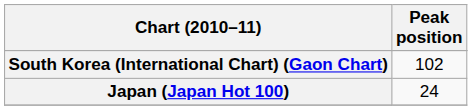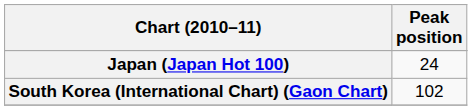rows swapped: Japan (Japan Hot 100) <-> South Korea (International Chart) (Gaon Chart)
